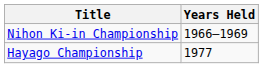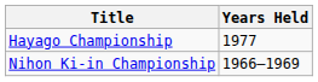rows swapped: Hayago Championship <-> Nihon Ki-in Championship
